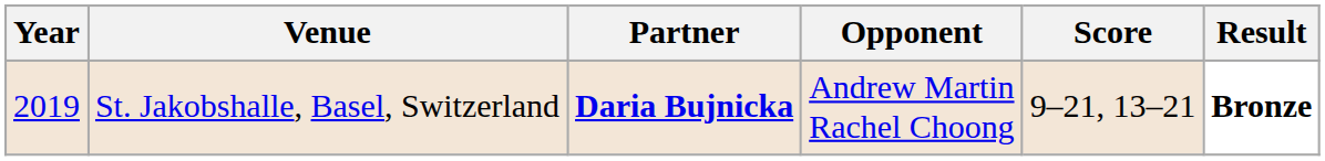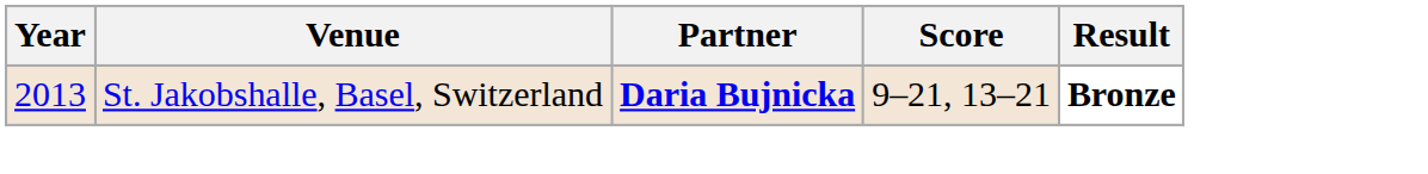- column: Opponent | Andrew Martin Rachel Choong
St. Jakobshalle, Basel, Switzerland | Year: 2019 -> 2013
